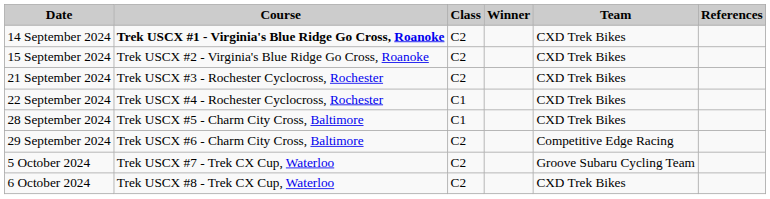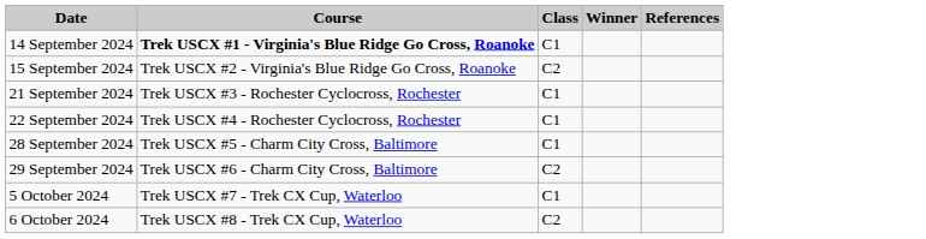- column: Team | CXD Trek Bikes | CXD Trek Bikes | CXD Trek Bikes | CXD Trek Bikes | CXD Trek Bikes | Competitive Edge Racing | Groove Subaru Cycling Team | CXD Trek Bikes
14 September 2024 | Class: C2 -> C1
21 September 2024 | Class: C2 -> C1
5 October 2024 | Class: C2 -> C1
